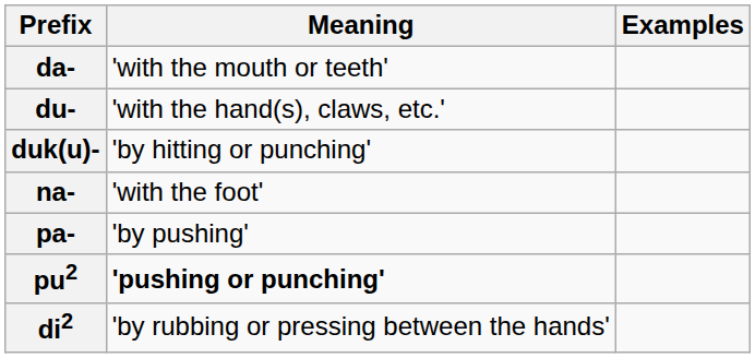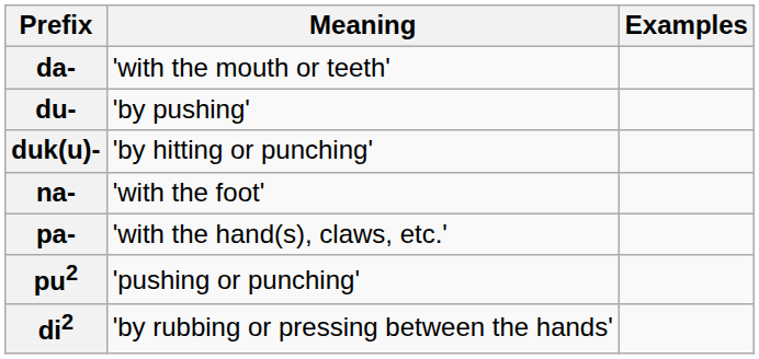du- | Meaning: 'with the hand(s), claws, etc.' -> 'by pushing'
pa- | Meaning: 'by pushing' -> 'with the hand(s), claws, etc.'
pu2 | Meaning: bold -> normal
